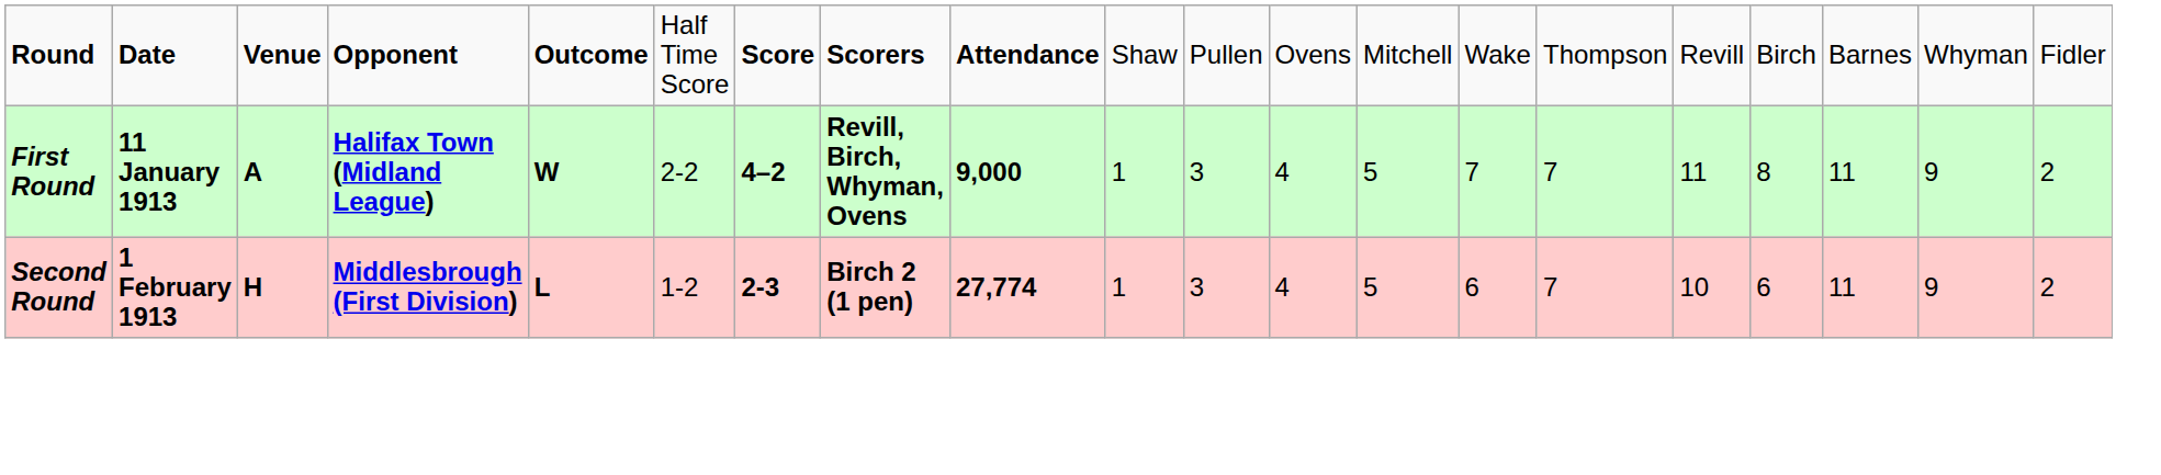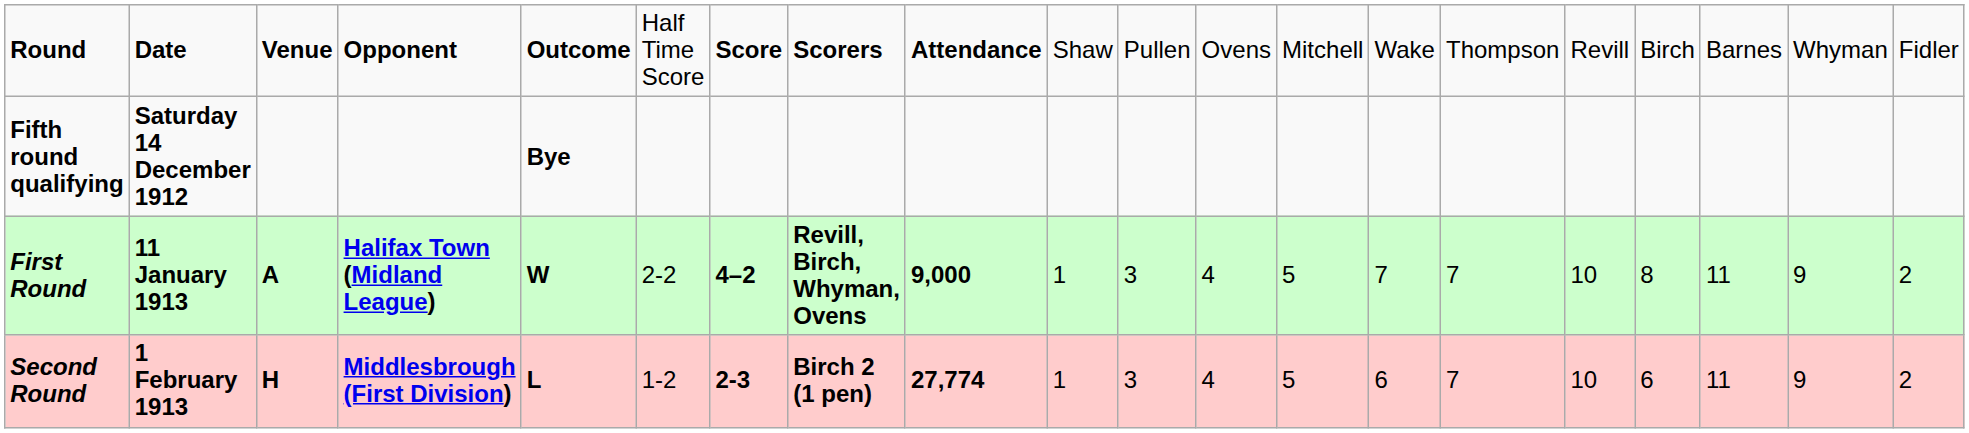+ row: Fifth round qualifying | Saturday 14 December 1912 | Bye
First Round | column 16: 11 -> 10
